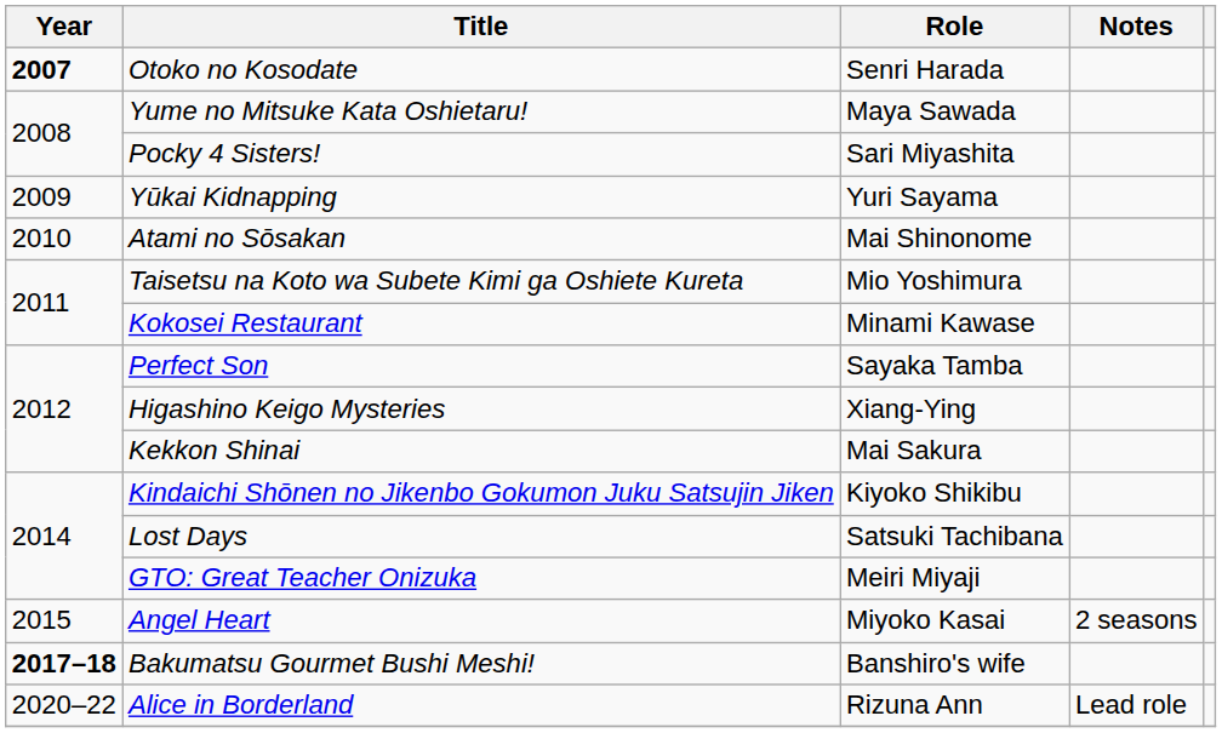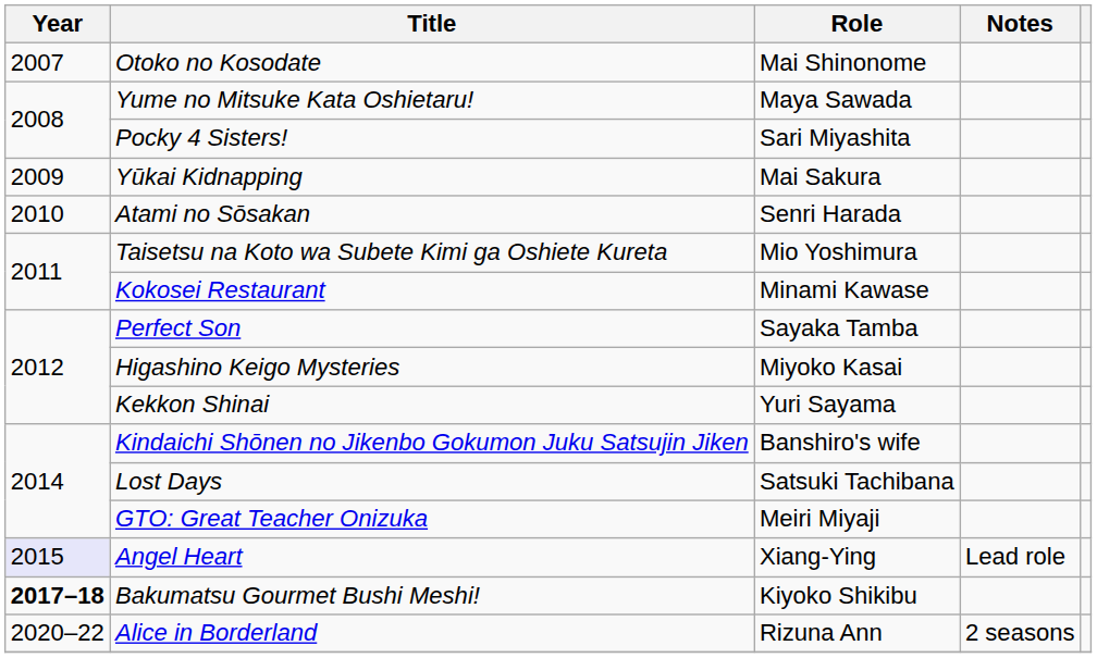Otoko no Kosodate | Year: bold -> normal
Otoko no Kosodate | Role: Senri Harada -> Mai Shinonome
Yūkai Kidnapping | Role: Yuri Sayama -> Mai Sakura
Atami no Sōsakan | Role: Mai Shinonome -> Senri Harada
Higashino Keigo Mysteries | Role: Xiang-Ying -> Miyoko Kasai
Kekkon Shinai | Role: Mai Sakura -> Yuri Sayama
Kindaichi Shōnen no Jikenbo Gokumon Juku Satsujin Jiken | Role: Kiyoko Shikibu -> Banshiro's wife
Angel Heart | Year: no background -> lavender background
Angel Heart | Role: Miyoko Kasai -> Xiang-Ying
Angel Heart | Notes: 2 seasons -> Lead role
Bakumatsu Gourmet Bushi Meshi! | Role: Banshiro's wife -> Kiyoko Shikibu
Alice in Borderland | Notes: Lead role -> 2 seasons
